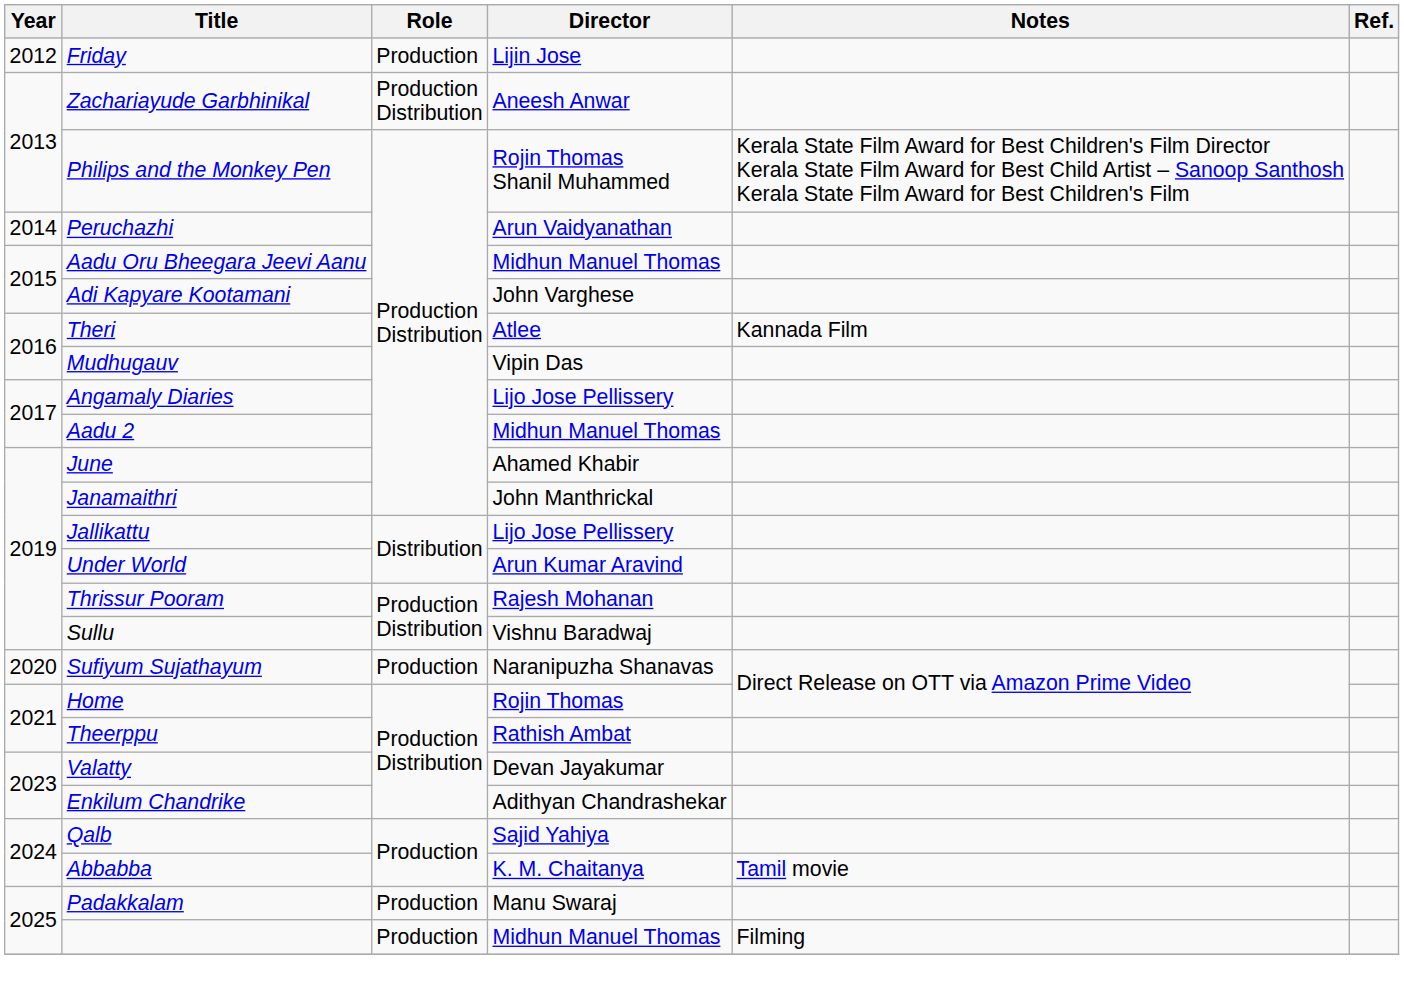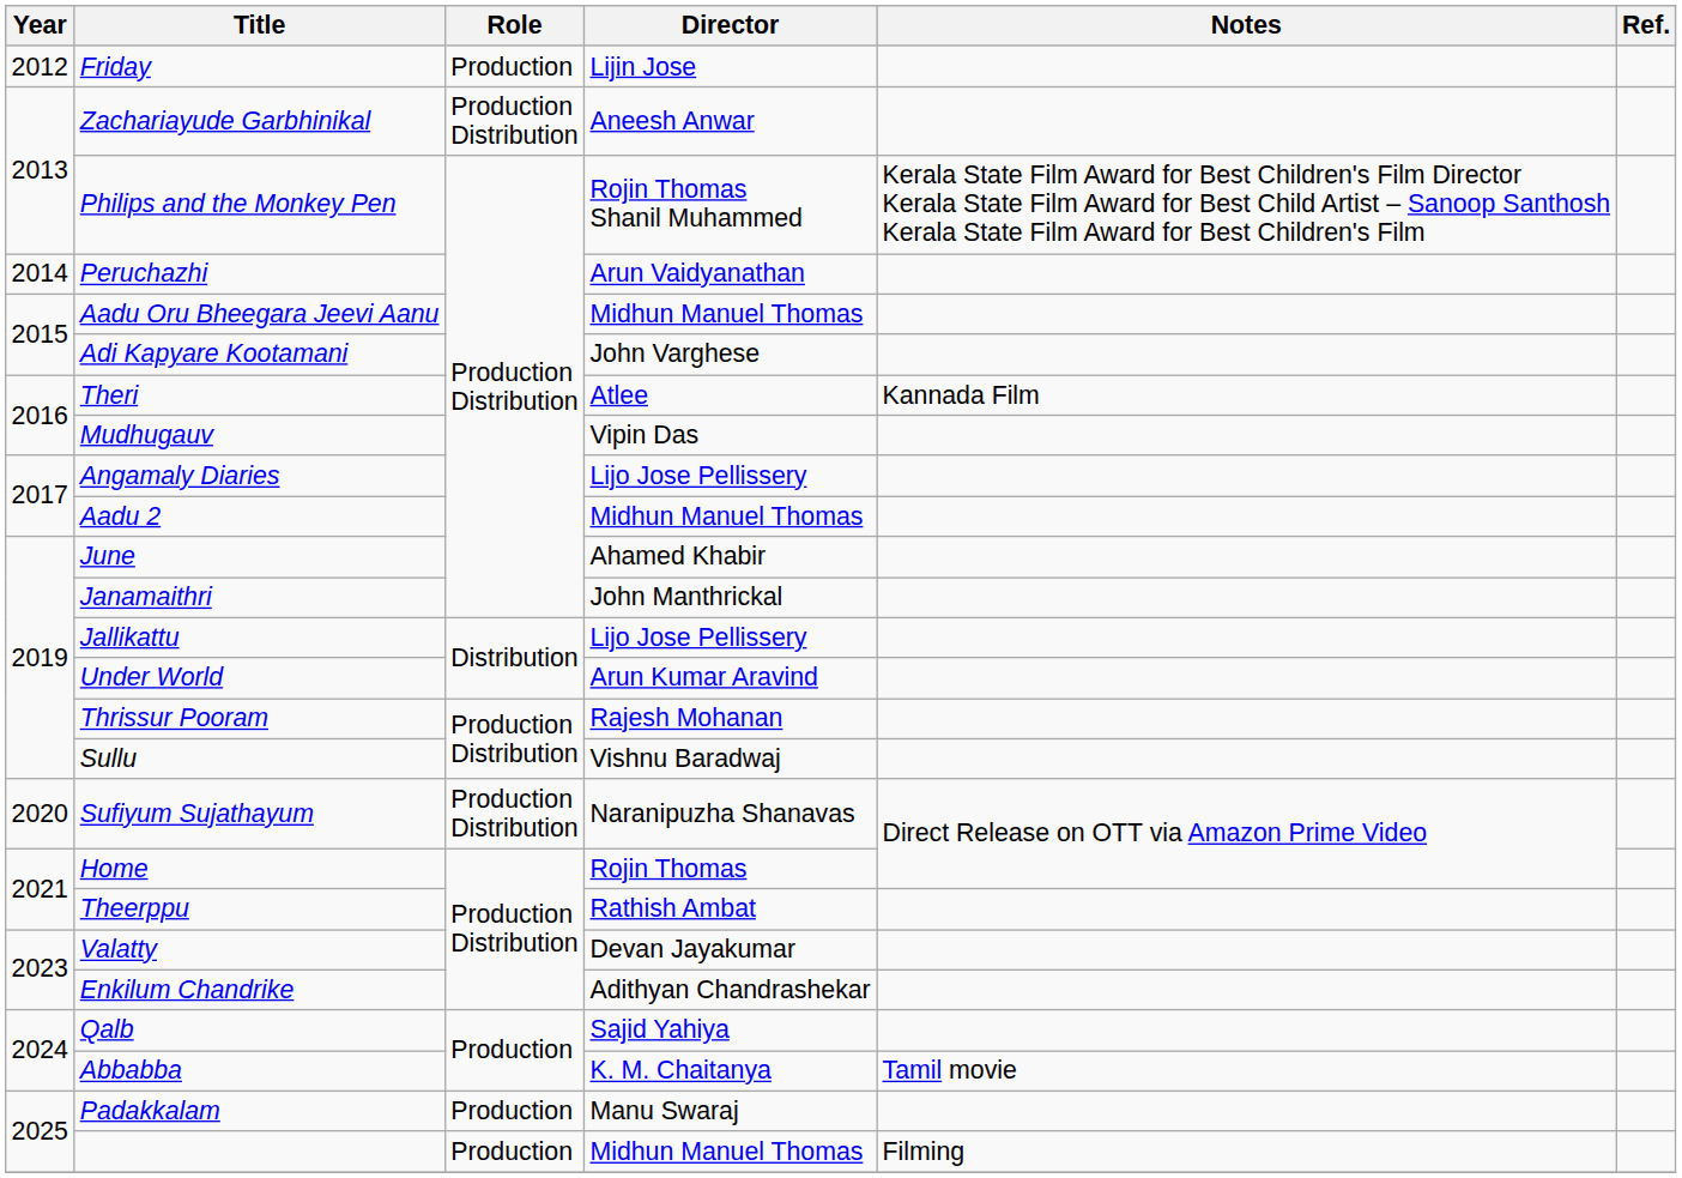Sufiyum Sujathayum | Role: Production -> Production Distribution
